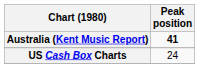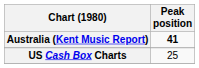US Cash Box Charts | Peak position: 24 -> 25
